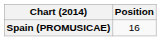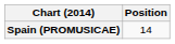Spain (PROMUSICAE) | Position: 16 -> 14
